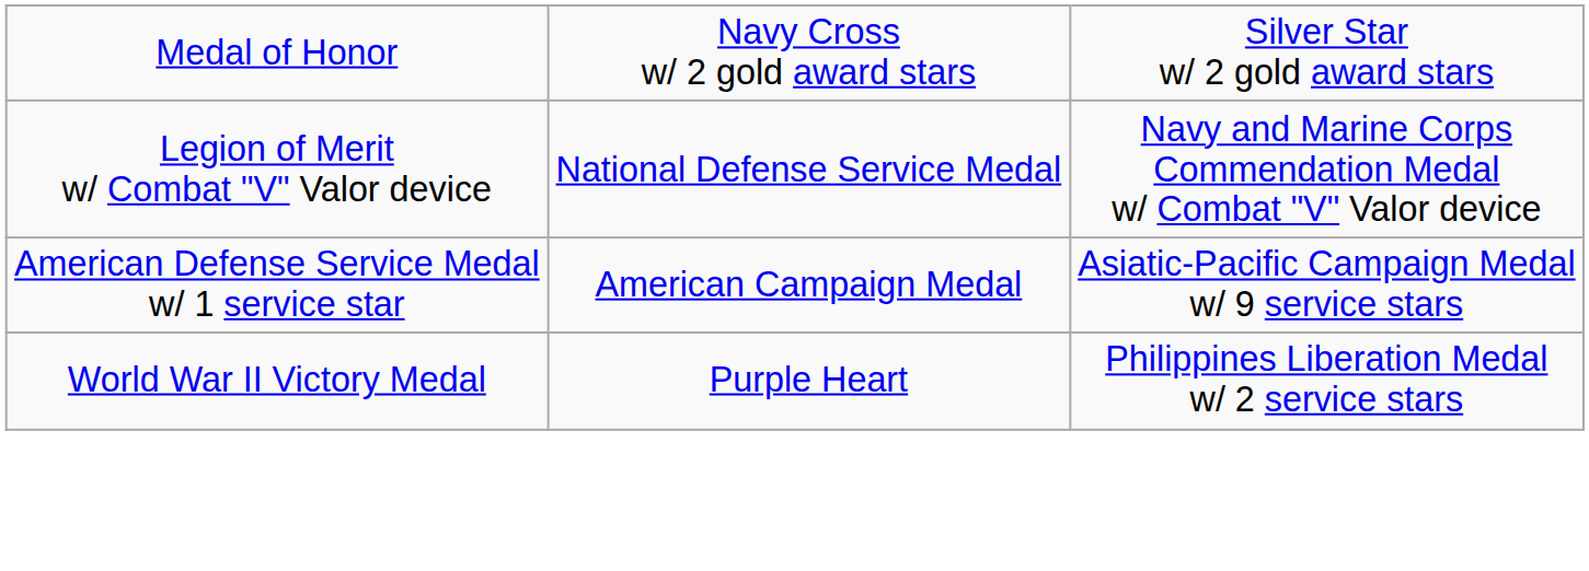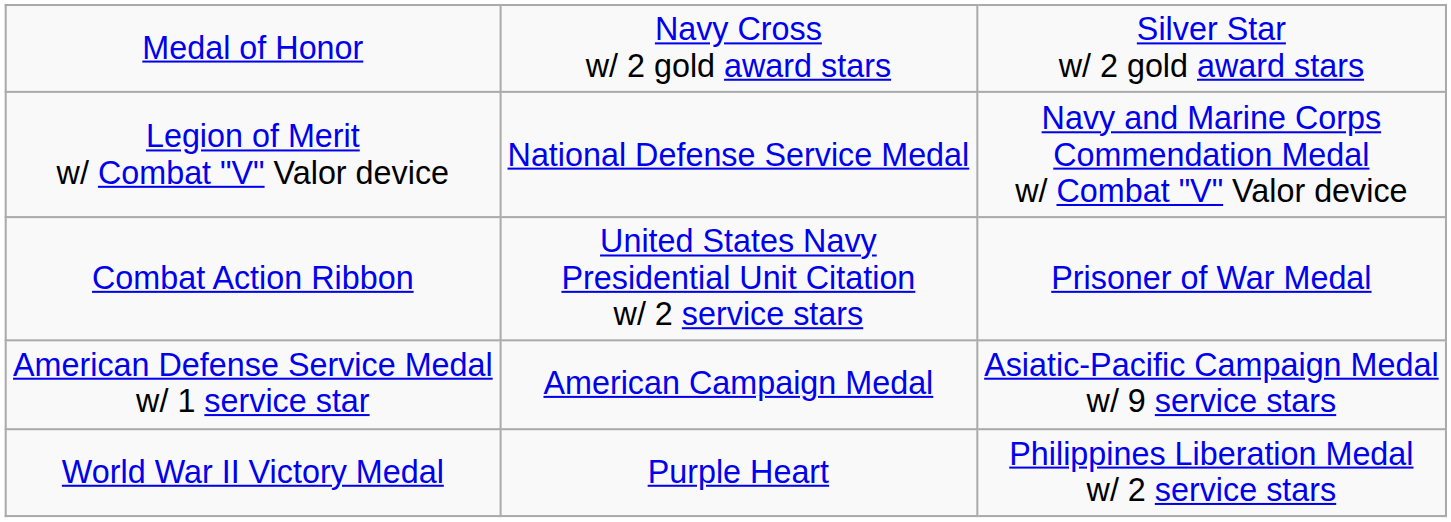+ row: Combat Action Ribbon | United States Navy Presidential Unit Citation w/ 2 service stars | Prisoner of War Medal
